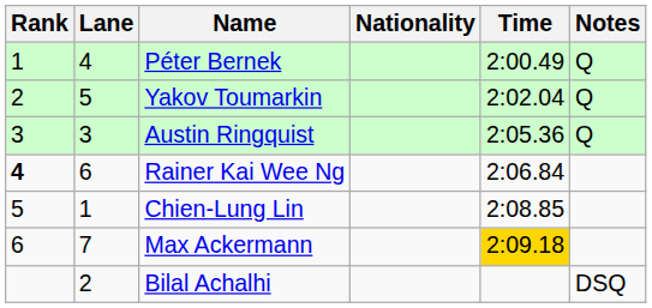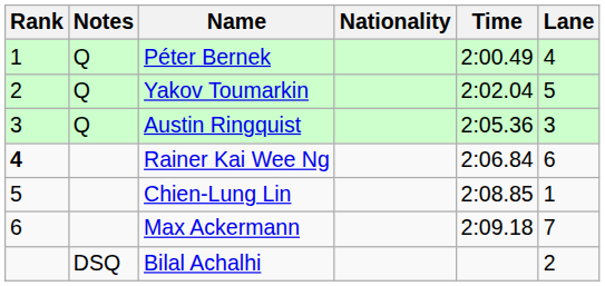columns swapped: Lane <-> Notes
Max Ackermann | Time: gold background -> no background
